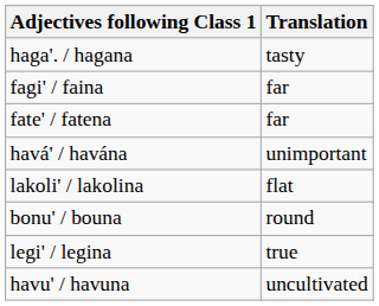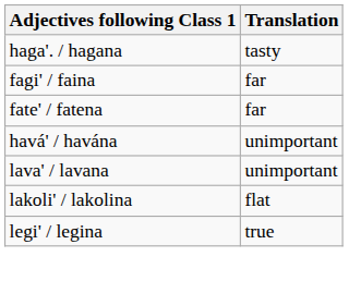+ row: lava' / lavana | unimportant
- row: bonu' / bouna | round
- row: havu' / havuna | uncultivated
